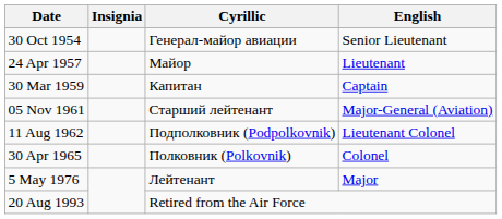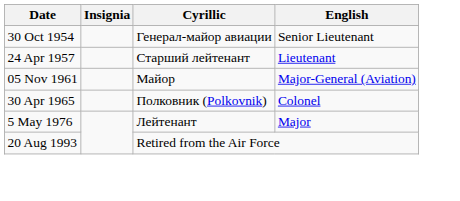24 Apr 1957 | Cyrillic: Майор -> Старший лейтенант
- row: 30 Mar 1959 | Капитан | Captain
05 Nov 1961 | Cyrillic: Старший лейтенант -> Майор
- row: 11 Aug 1962 | Подполковник (Podpolkovnik) | Lieutenant Colonel
